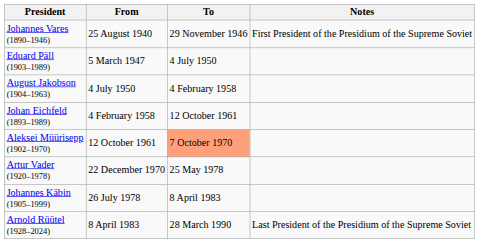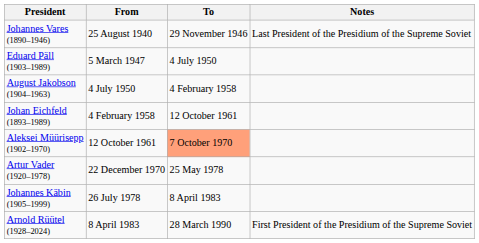Johannes Vares (1890–1946) | Notes: First President of the Presidium of the Supreme Soviet -> Last President of the Presidium of the Supreme Soviet
Arnold Rüütel (1928–2024) | Notes: Last President of the Presidium of the Supreme Soviet -> First President of the Presidium of the Supreme Soviet
